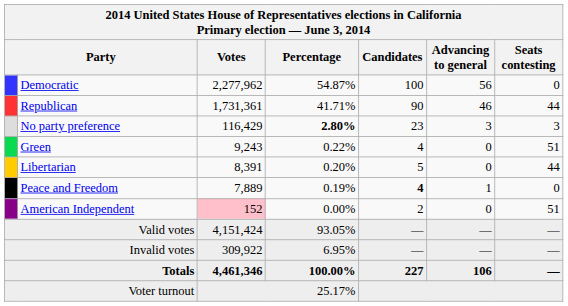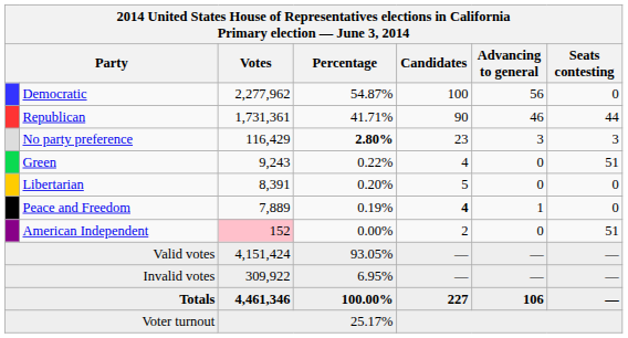Libertarian | Seats contesting: 44 -> 0
